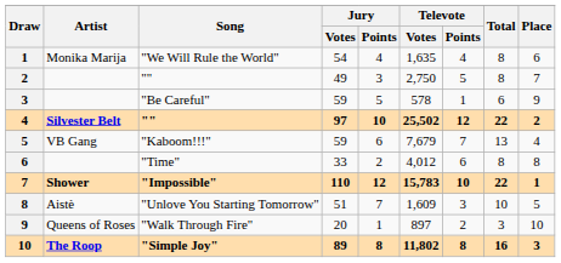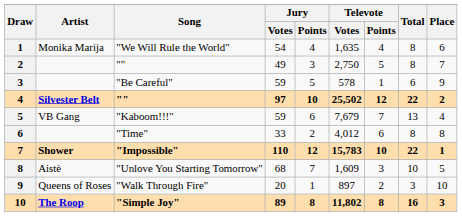"Unlove You Starting Tomorrow" | Jury / Votes: 51 -> 68
